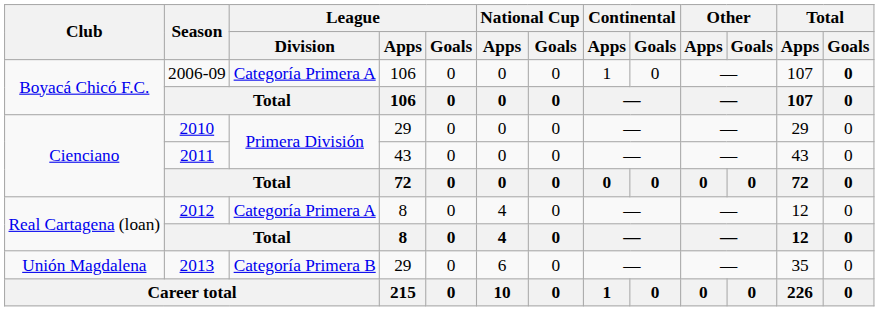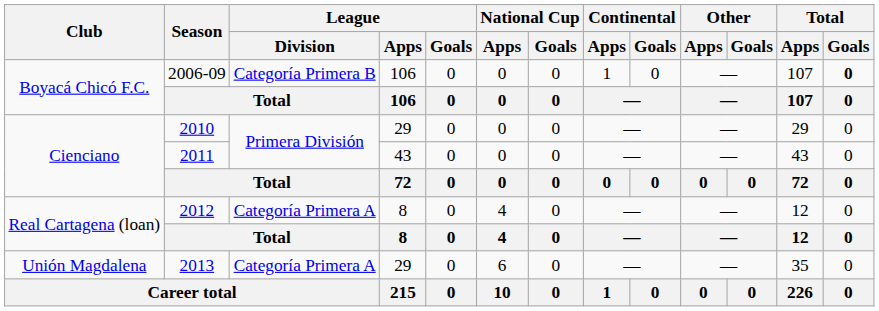2006-09 | League / Division: Categoría Primera A -> Categoría Primera B
2013 | League / Division: Categoría Primera B -> Categoría Primera A
